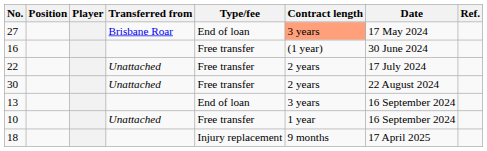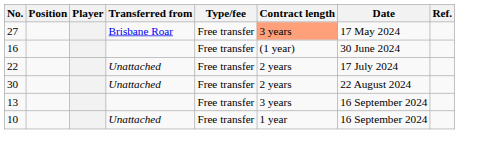27 | Type/fee: End of loan -> Free transfer
13 | Type/fee: End of loan -> Free transfer
- row: 18 | Injury replacement | 9 months | 17 April 2025
